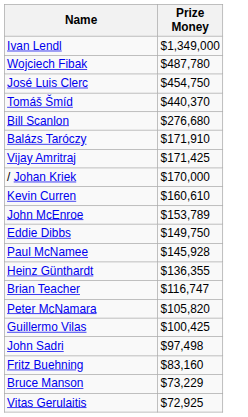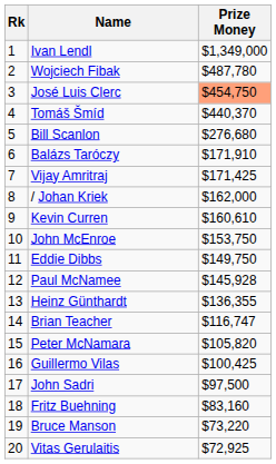+ column: Rk | 1 | 2 | 3 | 4 | 5 | 6 | 7 | 8 | 9 | 10 | 11 | 12 | 13 | 14 | 15 | 16 | 17 | 18 | 19 | 20
José Luis Clerc | Prize Money: no background -> lightsalmon background
/ Johan Kriek | Prize Money: $170,000 -> $162,000
John McEnroe | Prize Money: $153,789 -> $153,750
John Sadri | Prize Money: $97,498 -> $97,500
Bruce Manson | Prize Money: $73,229 -> $73,220
